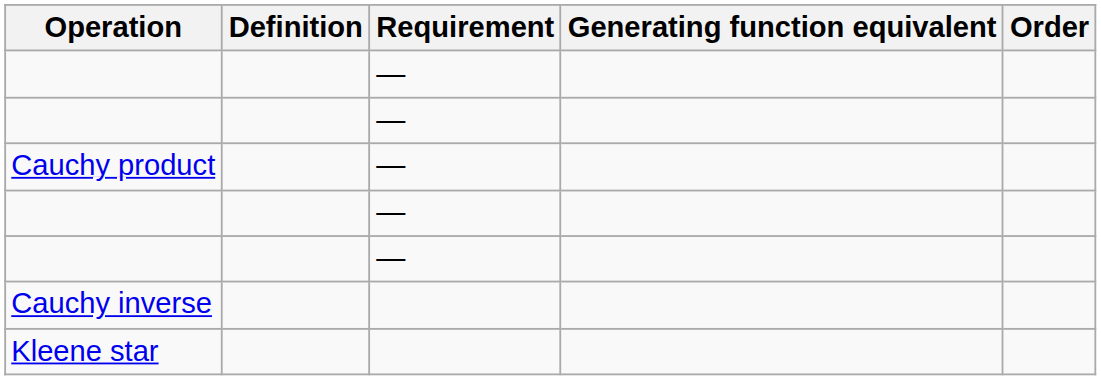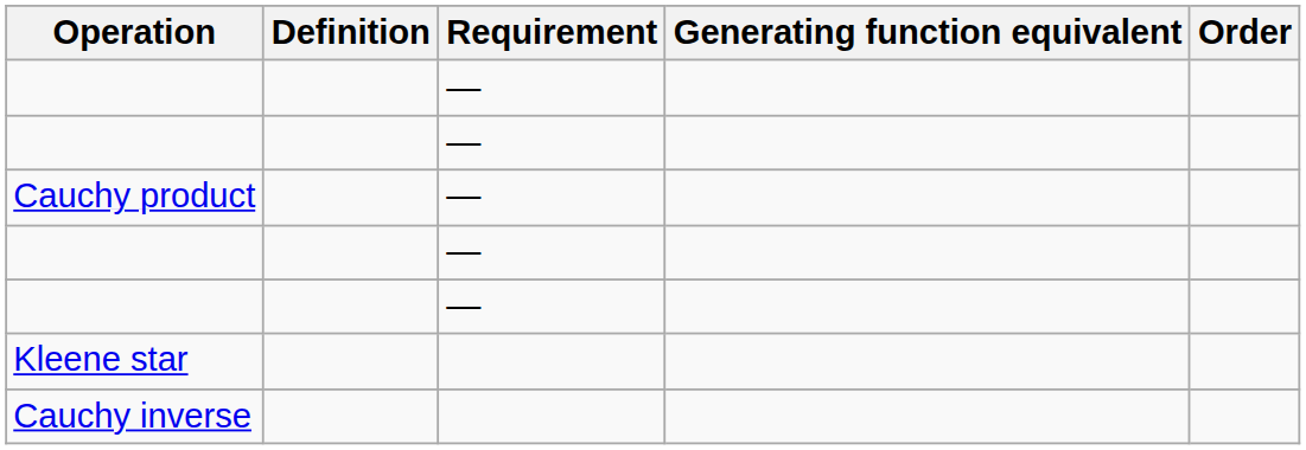rows swapped: Cauchy inverse <-> Kleene star
